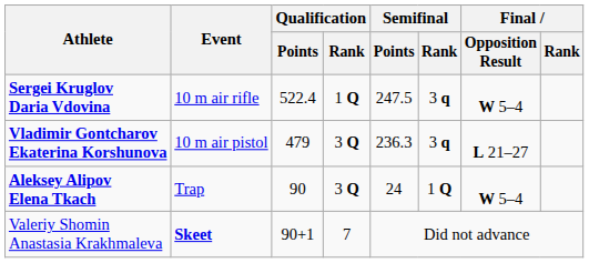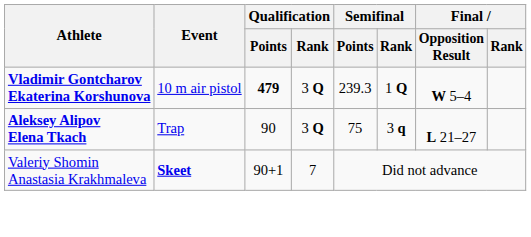- row: Sergei Kruglov Daria Vdovina | 10 m air rifle | 522.4 | 1 Q | 247.5 | 3 q | W 5–4
Vladimir Gontcharov Ekaterina Korshunova | Qualification / Points: normal -> bold
Vladimir Gontcharov Ekaterina Korshunova | Semifinal / Points: 236.3 -> 239.3
Vladimir Gontcharov Ekaterina Korshunova | Semifinal / Rank: 3 q -> 1 Q
Vladimir Gontcharov Ekaterina Korshunova | Final / Opposition Result: L 21–27 -> W 5–4
Aleksey Alipov Elena Tkach | Semifinal / Points: 24 -> 75
Aleksey Alipov Elena Tkach | Semifinal / Rank: 1 Q -> 3 q
Aleksey Alipov Elena Tkach | Final / Opposition Result: W 5–4 -> L 21–27
